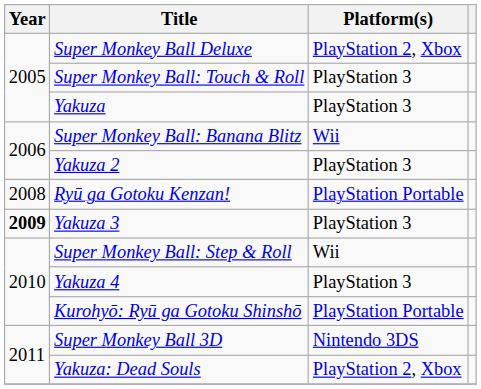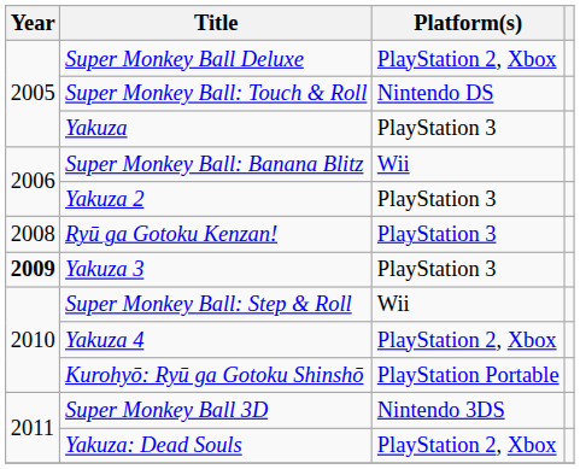Super Monkey Ball: Touch & Roll | Platform(s): PlayStation 3 -> Nintendo DS
Ryū ga Gotoku Kenzan! | Platform(s): PlayStation Portable -> PlayStation 3
Yakuza 4 | Platform(s): PlayStation 3 -> PlayStation 2, Xbox
